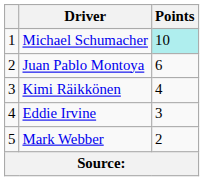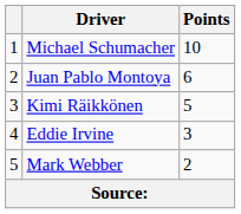Michael Schumacher | Points: paleturquoise background -> no background
Kimi Räikkönen | Points: 4 -> 5
